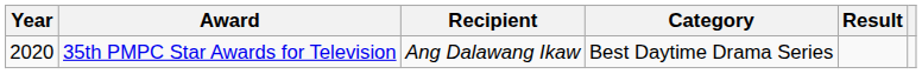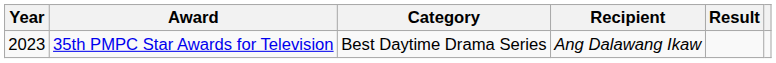columns swapped: Category <-> Recipient
35th PMPC Star Awards for Television | Year: 2020 -> 2023
